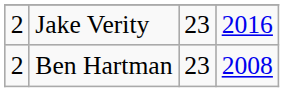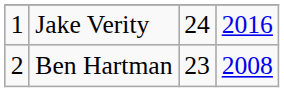Jake Verity | column 1: 2 -> 1
Jake Verity | column 3: 23 -> 24
